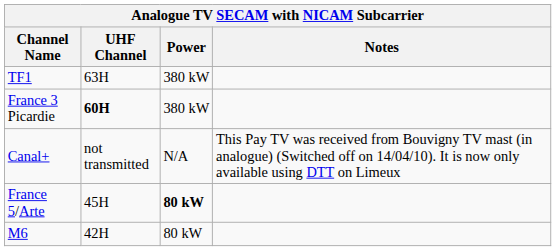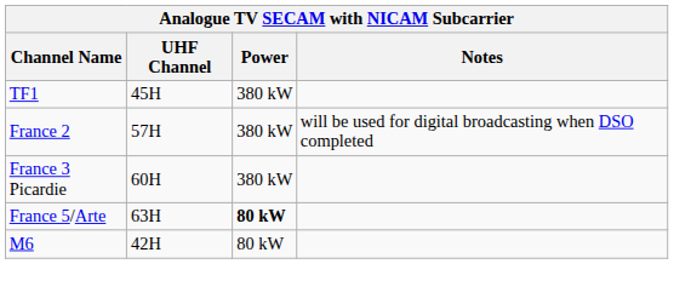TF1 | UHF Channel: 63H -> 45H
+ row: France 2 | 57H | 380 kW | will be used for digital broadcasting when DSO completed
France 3 Picardie | UHF Channel: bold -> normal
- row: Canal+ | not transmitted | N/A | This Pay TV was received from Bouvigny TV mast (in analogue) (Switched off on 14/04/10). It is now only available using DTT on Limeux
France 5/Arte | UHF Channel: 45H -> 63H
